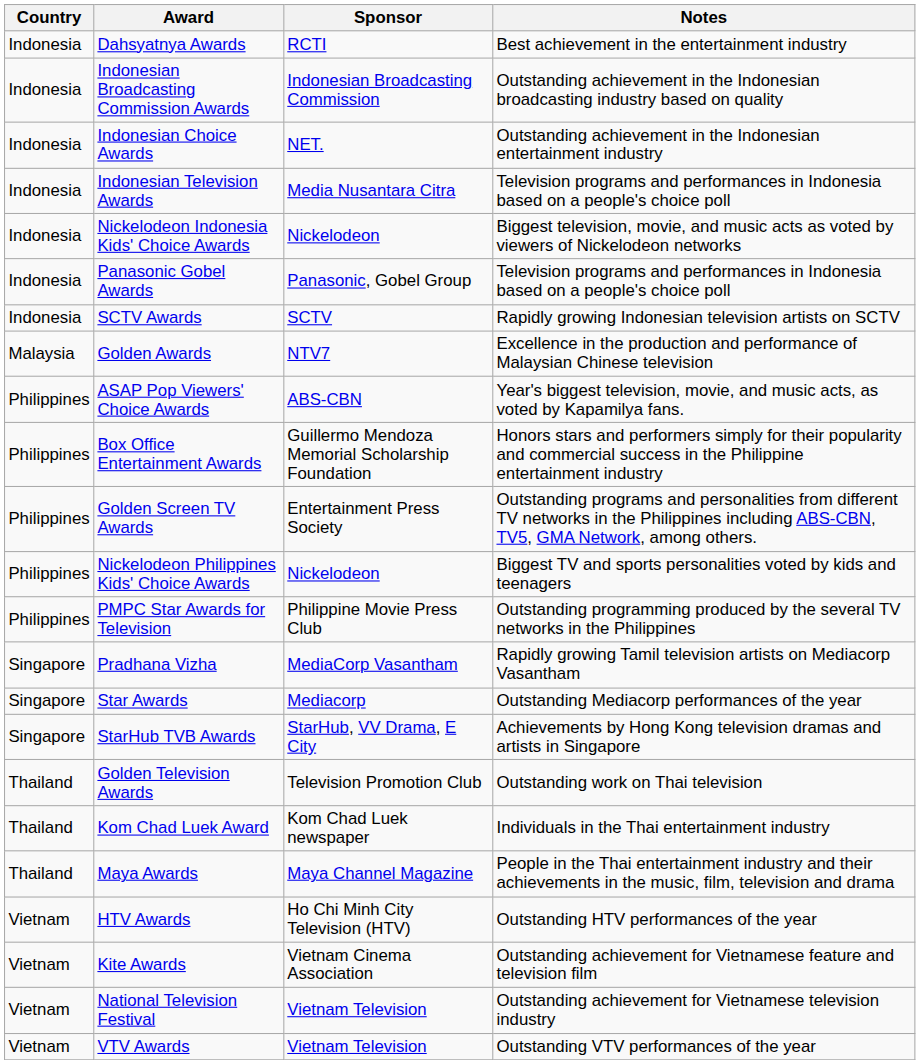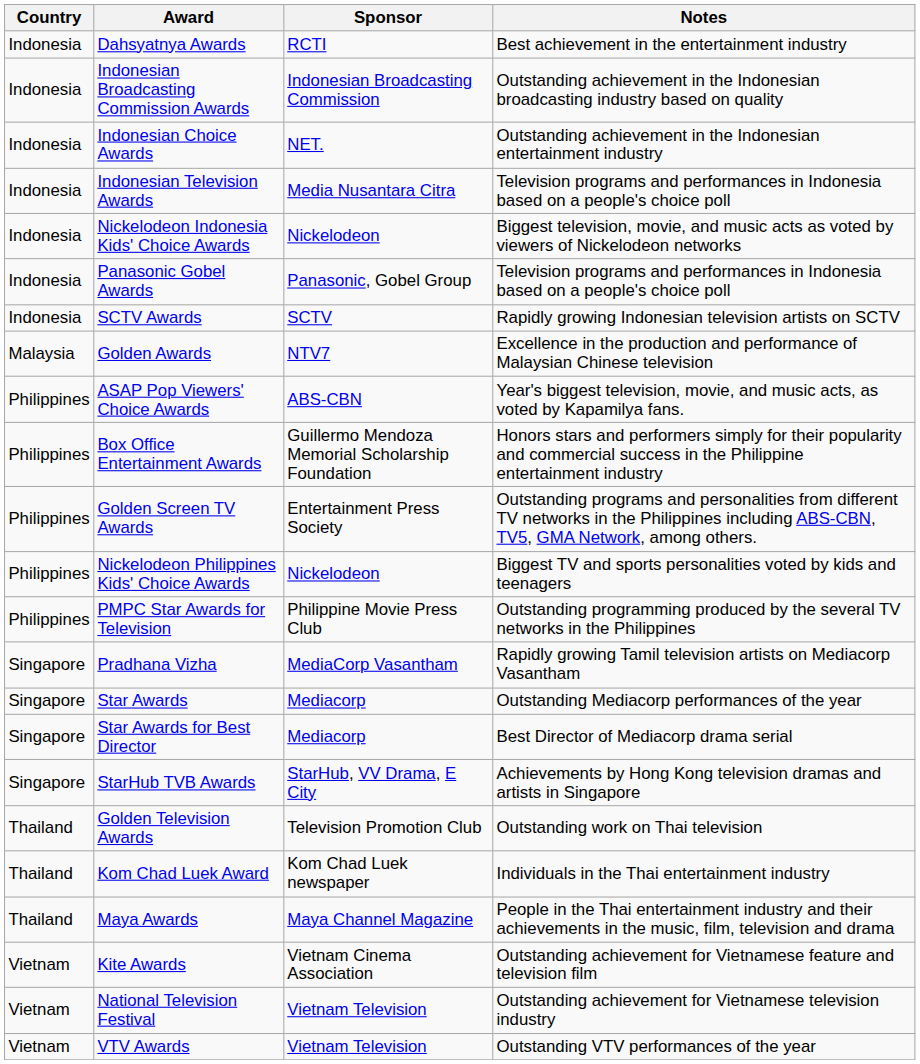+ row: Singapore | Star Awards for Best Director | Mediacorp | Best Director of Mediacorp drama serial
- row: Vietnam | HTV Awards | Ho Chi Minh City Television (HTV) | Outstanding HTV performances of the year
